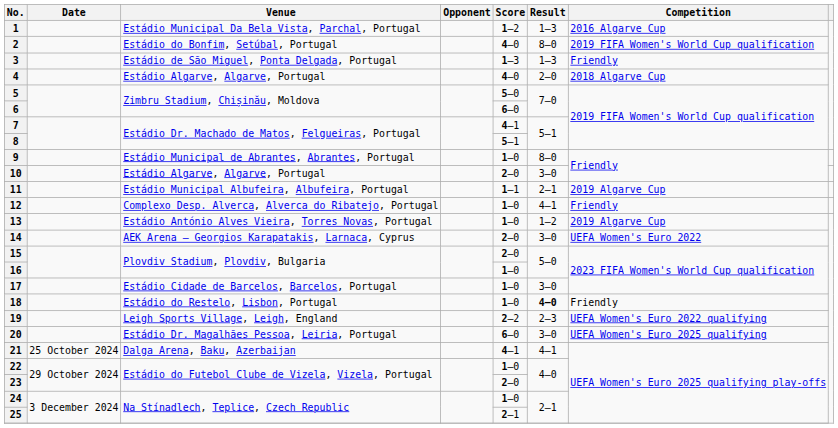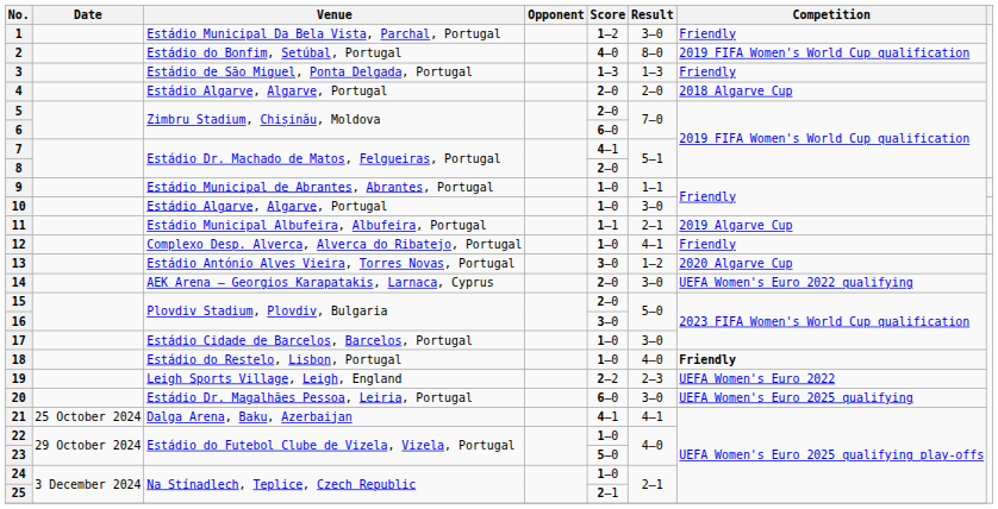1 | Result: 1–3 -> 3–0
1 | Competition: 2016 Algarve Cup -> Friendly
4 | Score: 4–0 -> 2–0
5 | Score: 5–0 -> 2–0
8 | Score: 5–1 -> 2–0
9 | Result: 8–0 -> 1–1
10 | Score: 2–0 -> 1–0
13 | Score: 1–0 -> 3–0
13 | Competition: 2019 Algarve Cup -> 2020 Algarve Cup
14 | Competition: UEFA Women's Euro 2022 -> UEFA Women's Euro 2022 qualifying
16 | Score: 1–0 -> 3–0
18 | Result: bold -> normal
18 | Competition: normal -> bold
19 | Competition: UEFA Women's Euro 2022 qualifying -> UEFA Women's Euro 2022
23 | Score: 2–0 -> 5–0
